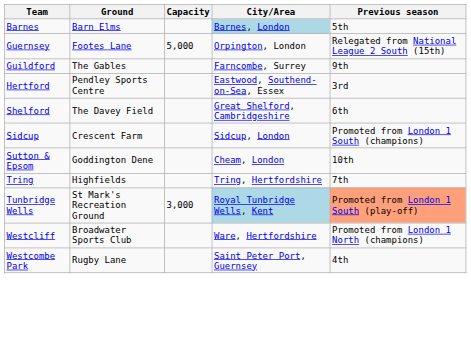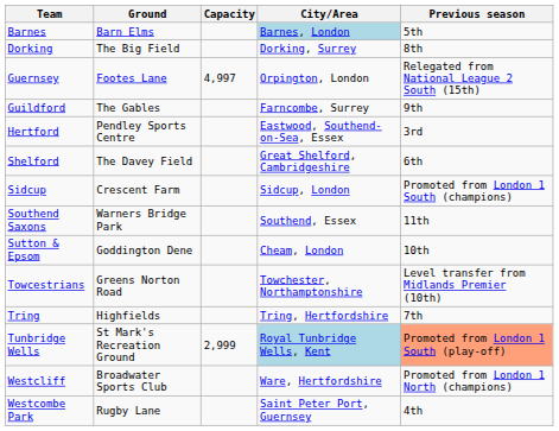+ row: Dorking | The Big Field | Dorking, Surrey | 8th
Guernsey | Capacity: 5,000 -> 4,997
+ row: Southend Saxons | Warners Bridge Park | Southend, Essex | 11th
+ row: Towcestrians | Greens Norton Road | Towchester, Northamptonshire | Level transfer from Midlands Premier (10th)
Tunbridge Wells | Capacity: 3,000 -> 2,999
